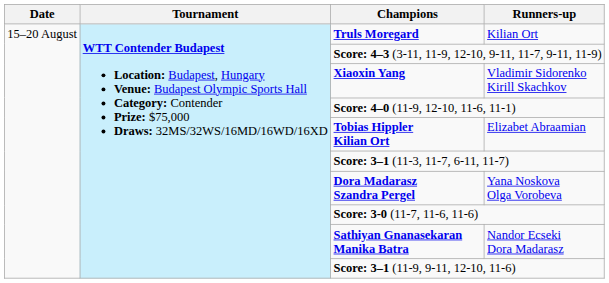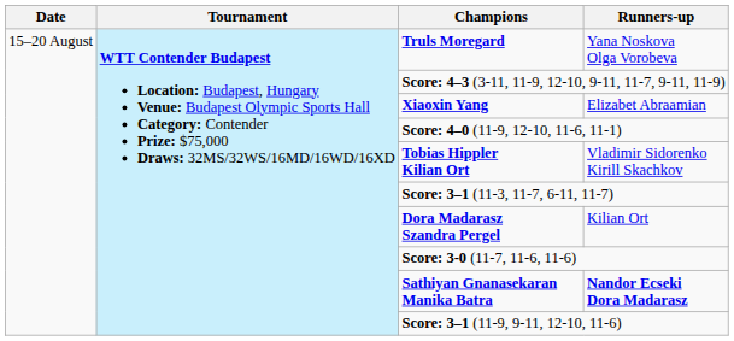Truls Moregard | Runners-up: Kilian Ort -> Yana Noskova Olga Vorobeva
Xiaoxin Yang | Runners-up: Vladimir Sidorenko Kirill Skachkov -> Elizabet Abraamian
Tobias Hippler Kilian Ort | Runners-up: Elizabet Abraamian -> Vladimir Sidorenko Kirill Skachkov
Dora Madarasz Szandra Pergel | Runners-up: Yana Noskova Olga Vorobeva -> Kilian Ort
Sathiyan Gnanasekaran Manika Batra | Runners-up: normal -> bold
